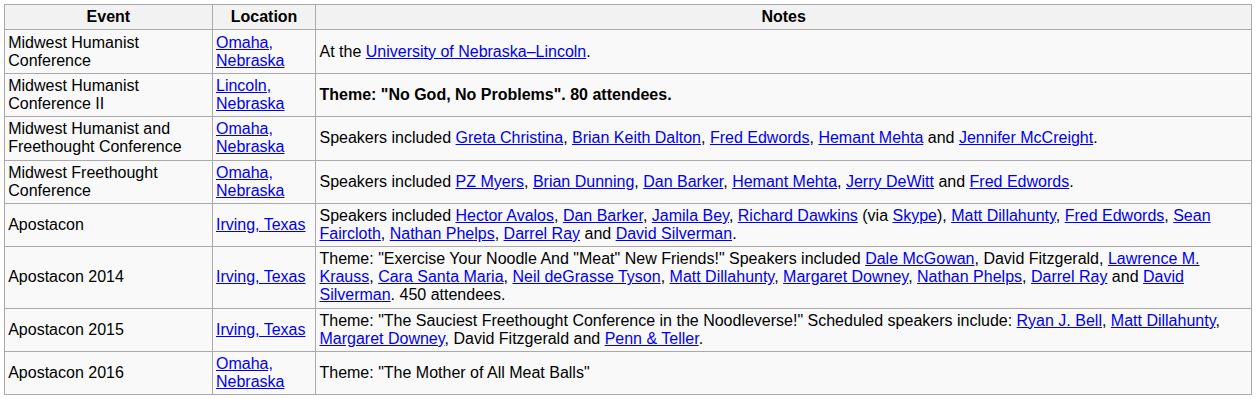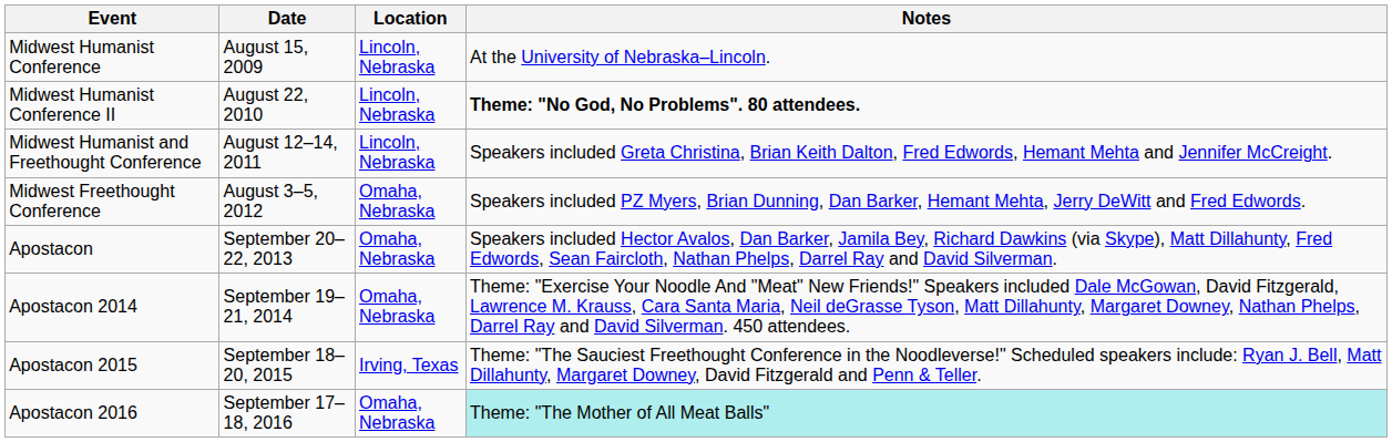+ column: Date | August 15, 2009 | August 22, 2010 | August 12–14, 2011 | August 3–5, 2012 | September 20–22, 2013 | September 19–21, 2014 | September 18–20, 2015 | September 17–18, 2016
Midwest Humanist Conference | Location: Omaha, Nebraska -> Lincoln, Nebraska
Midwest Humanist and Freethought Conference | Location: Omaha, Nebraska -> Lincoln, Nebraska
Apostacon | Location: Irving, Texas -> Omaha, Nebraska
Apostacon 2014 | Location: Irving, Texas -> Omaha, Nebraska
Apostacon 2016 | Notes: no background -> paleturquoise background
